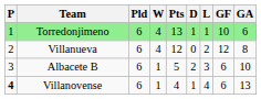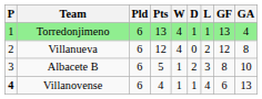columns swapped: Pts <-> W
Torredonjimeno | GF: 10 -> 13
Torredonjimeno | GA: 6 -> 4
Albacete B | GF: 6 -> 8
